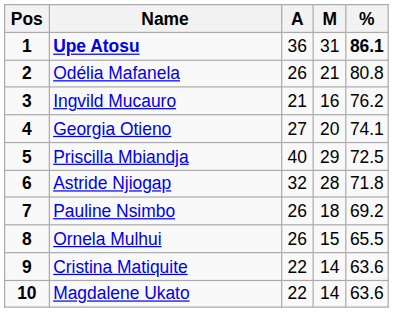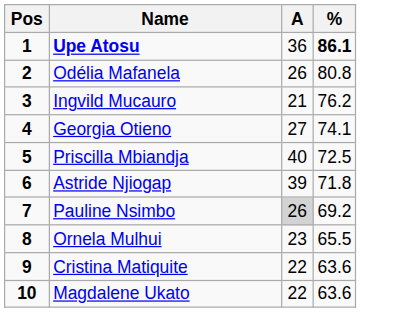- column: M | 31 | 21 | 16 | 20 | 29 | 28 | 18 | 15 | 14 | 14
Astride Njiogap | A: 32 -> 39
Pauline Nsimbo | A: no background -> lightgrey background
Ornela Mulhui | A: 26 -> 23
